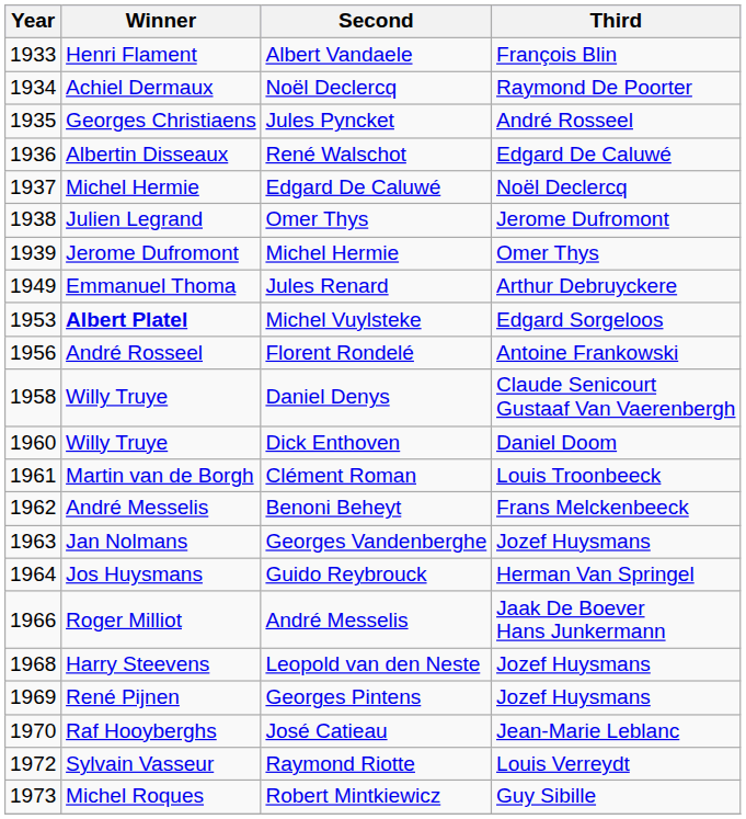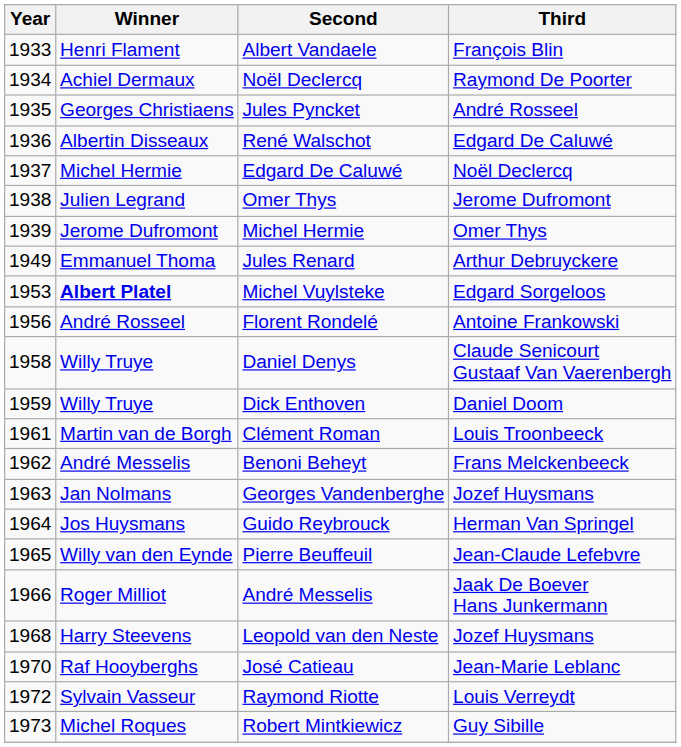Dick Enthoven | Year: 1960 -> 1959
+ row: 1965 | Willy van den Eynde | Pierre Beuffeuil | Jean-Claude Lefebvre
- row: 1969 | René Pijnen | Georges Pintens | Jozef Huysmans
